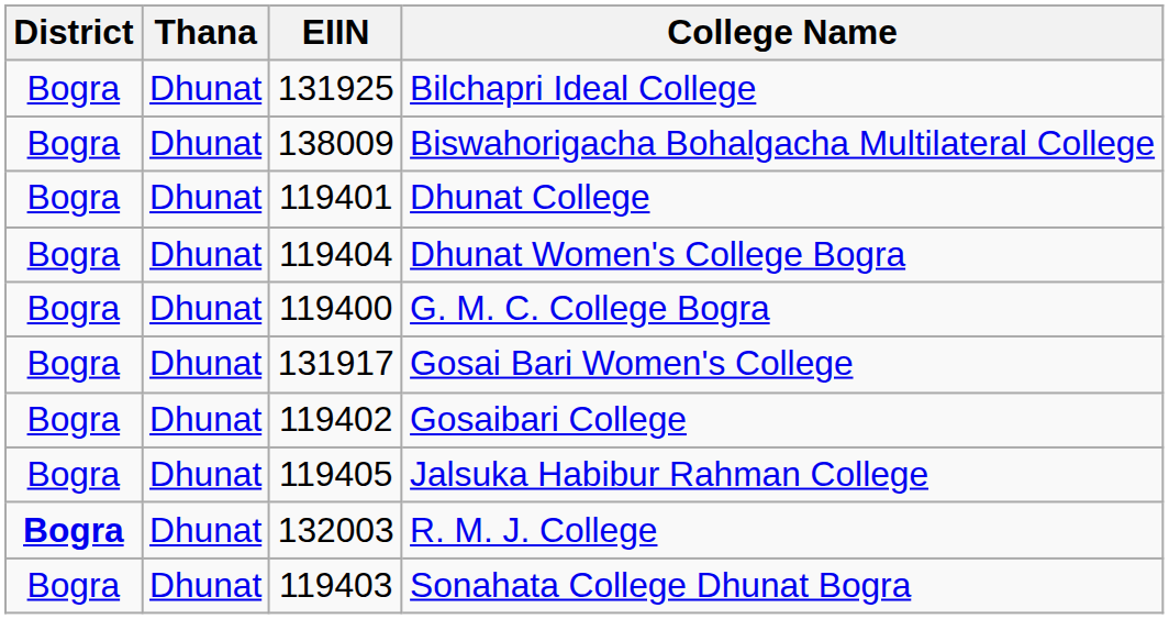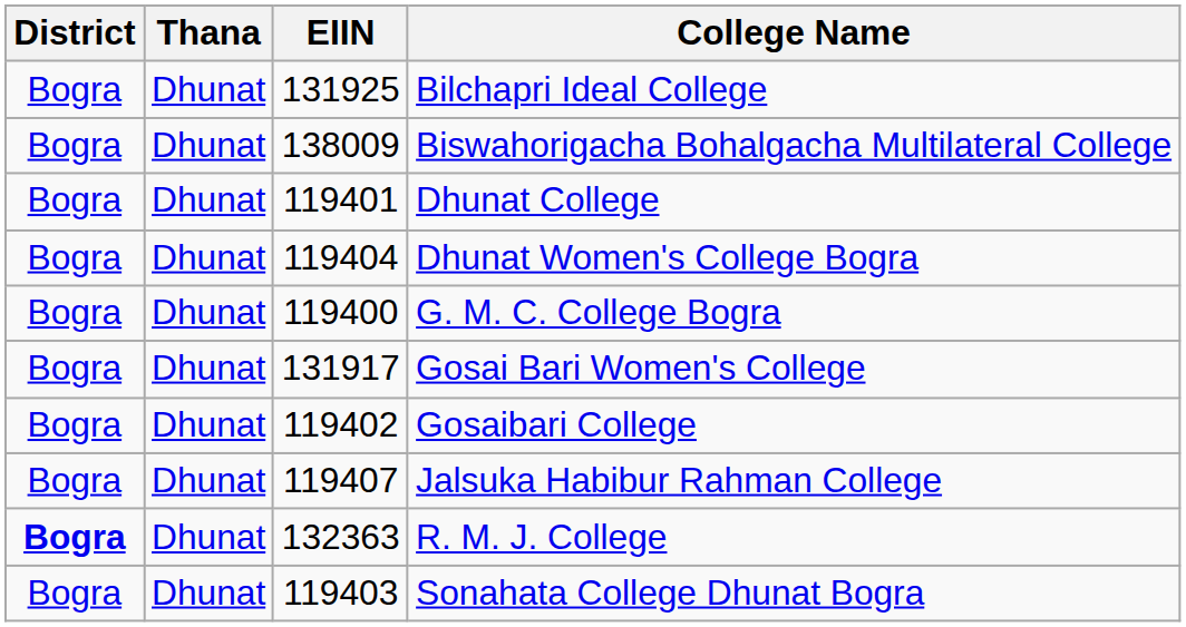Jalsuka Habibur Rahman College | EIIN: 119405 -> 119407
R. M. J. College | EIIN: 132003 -> 132363
